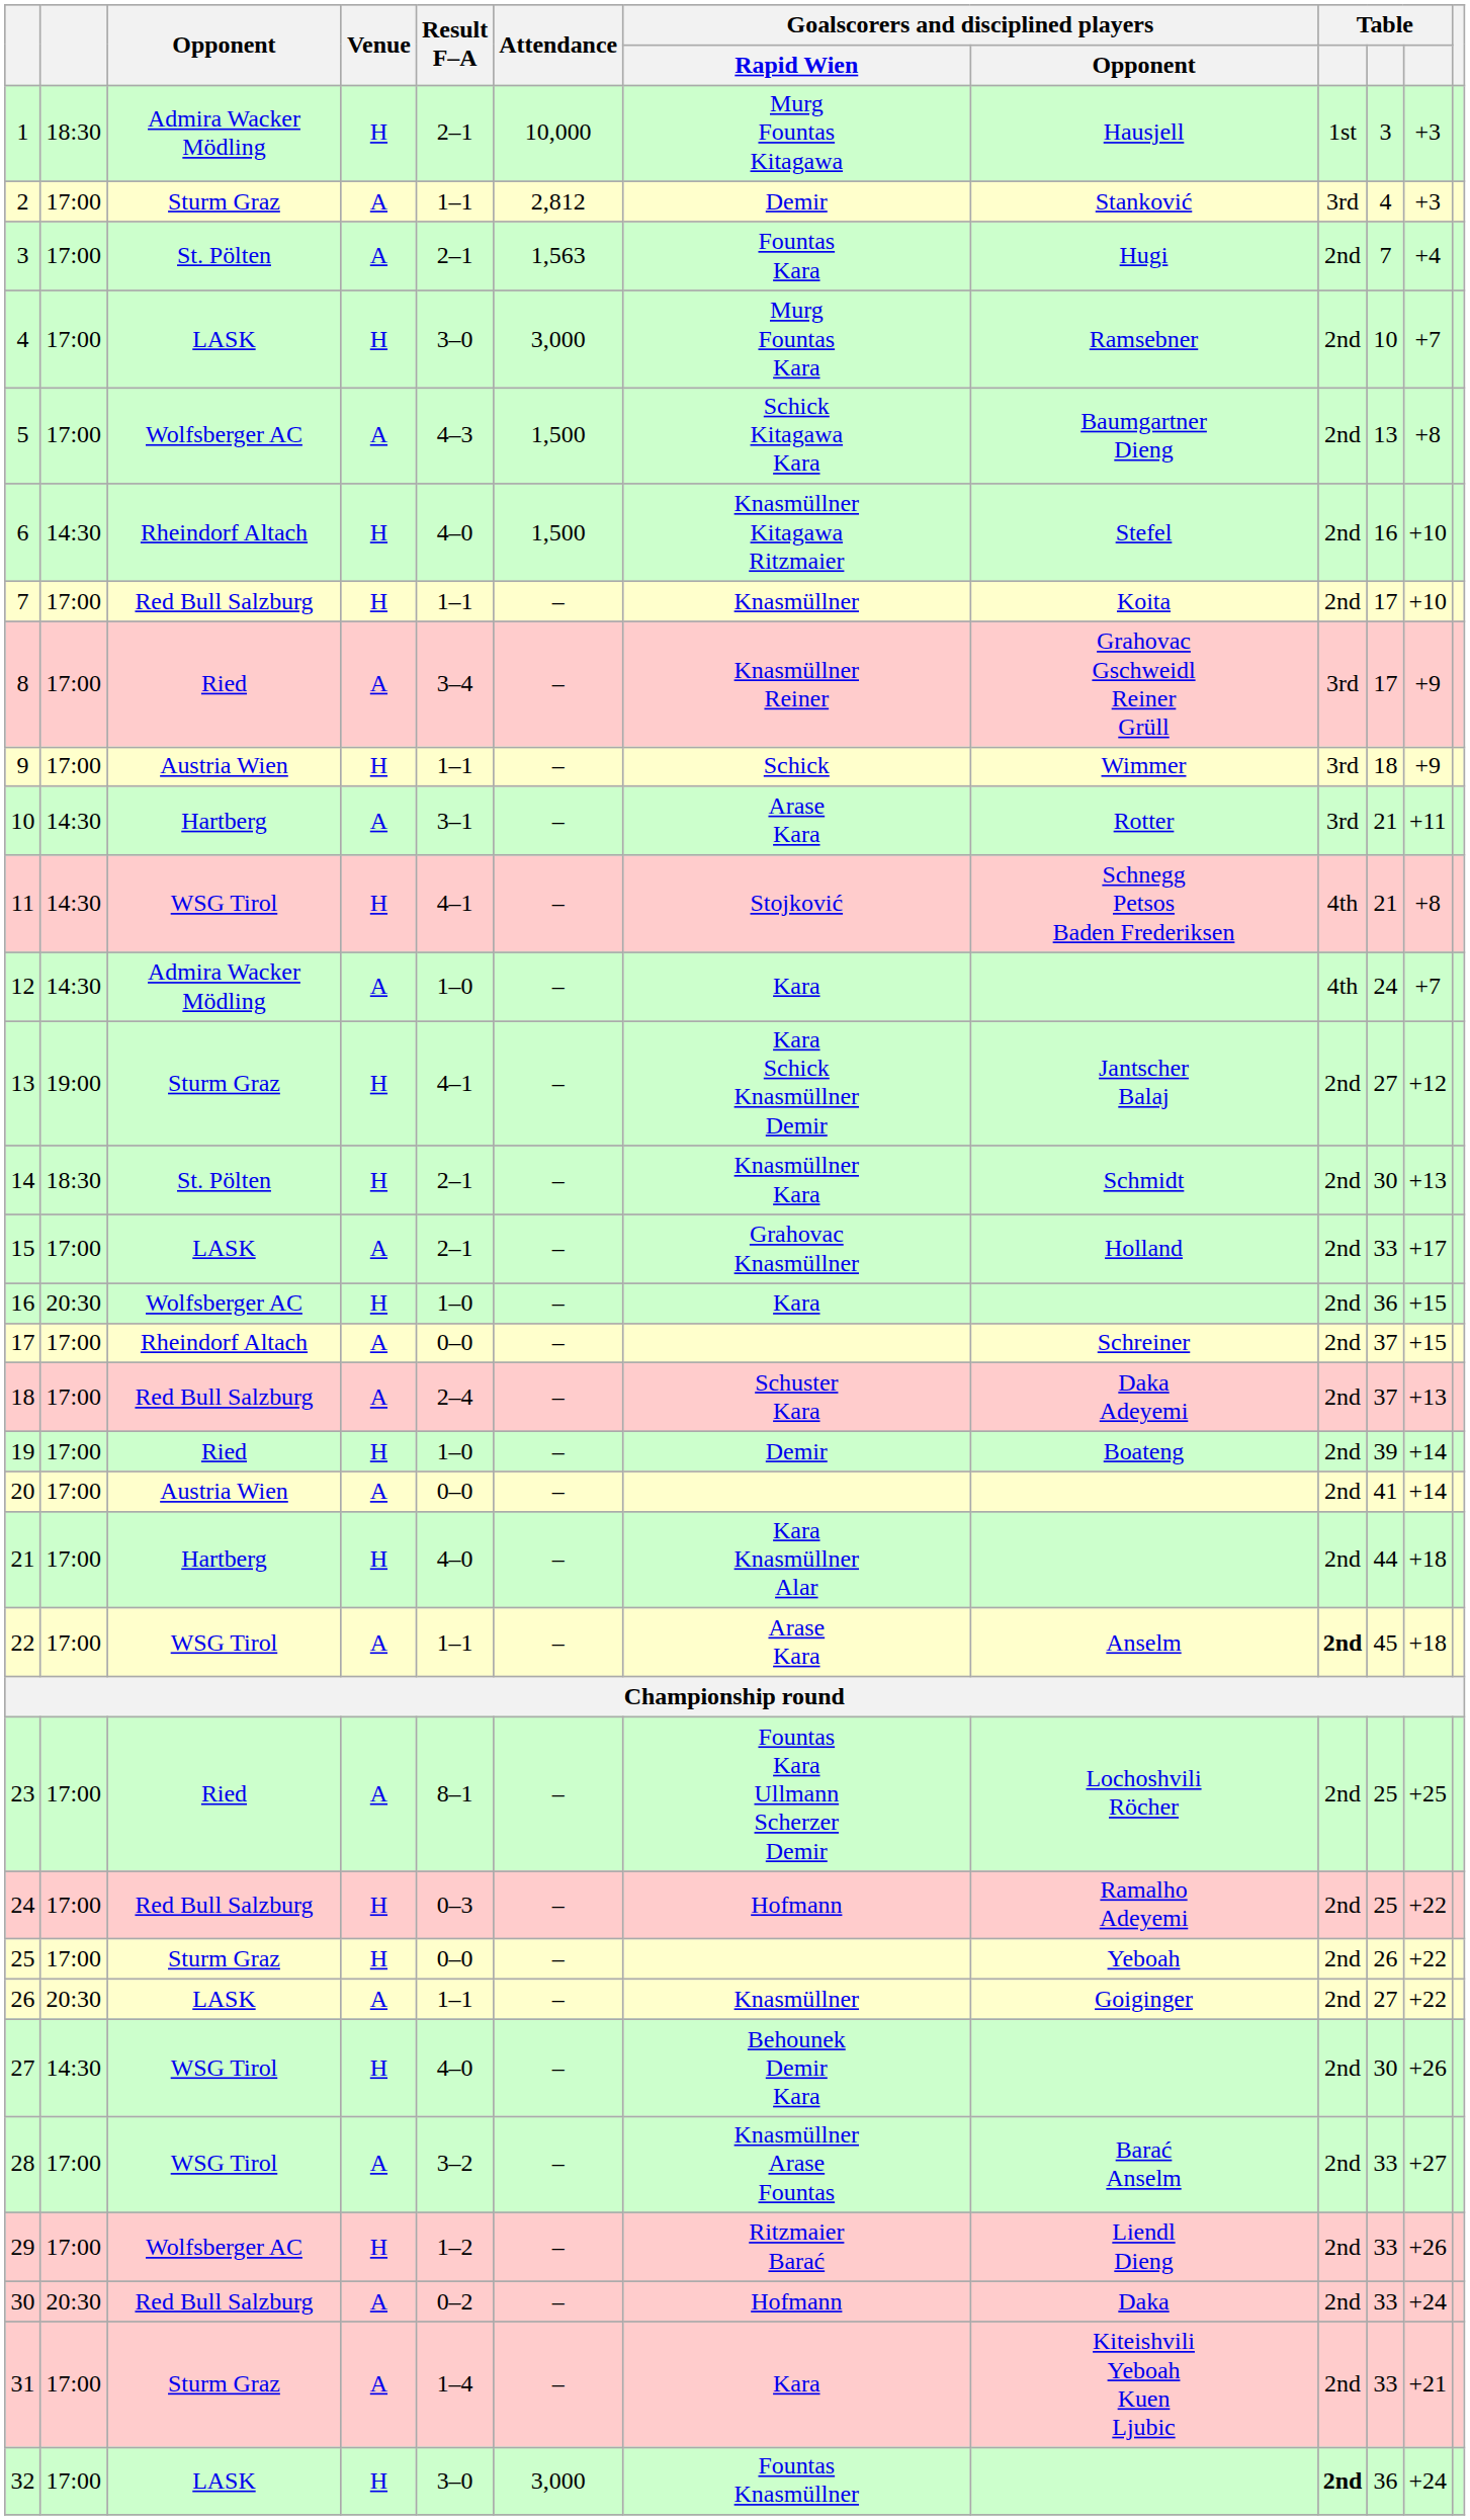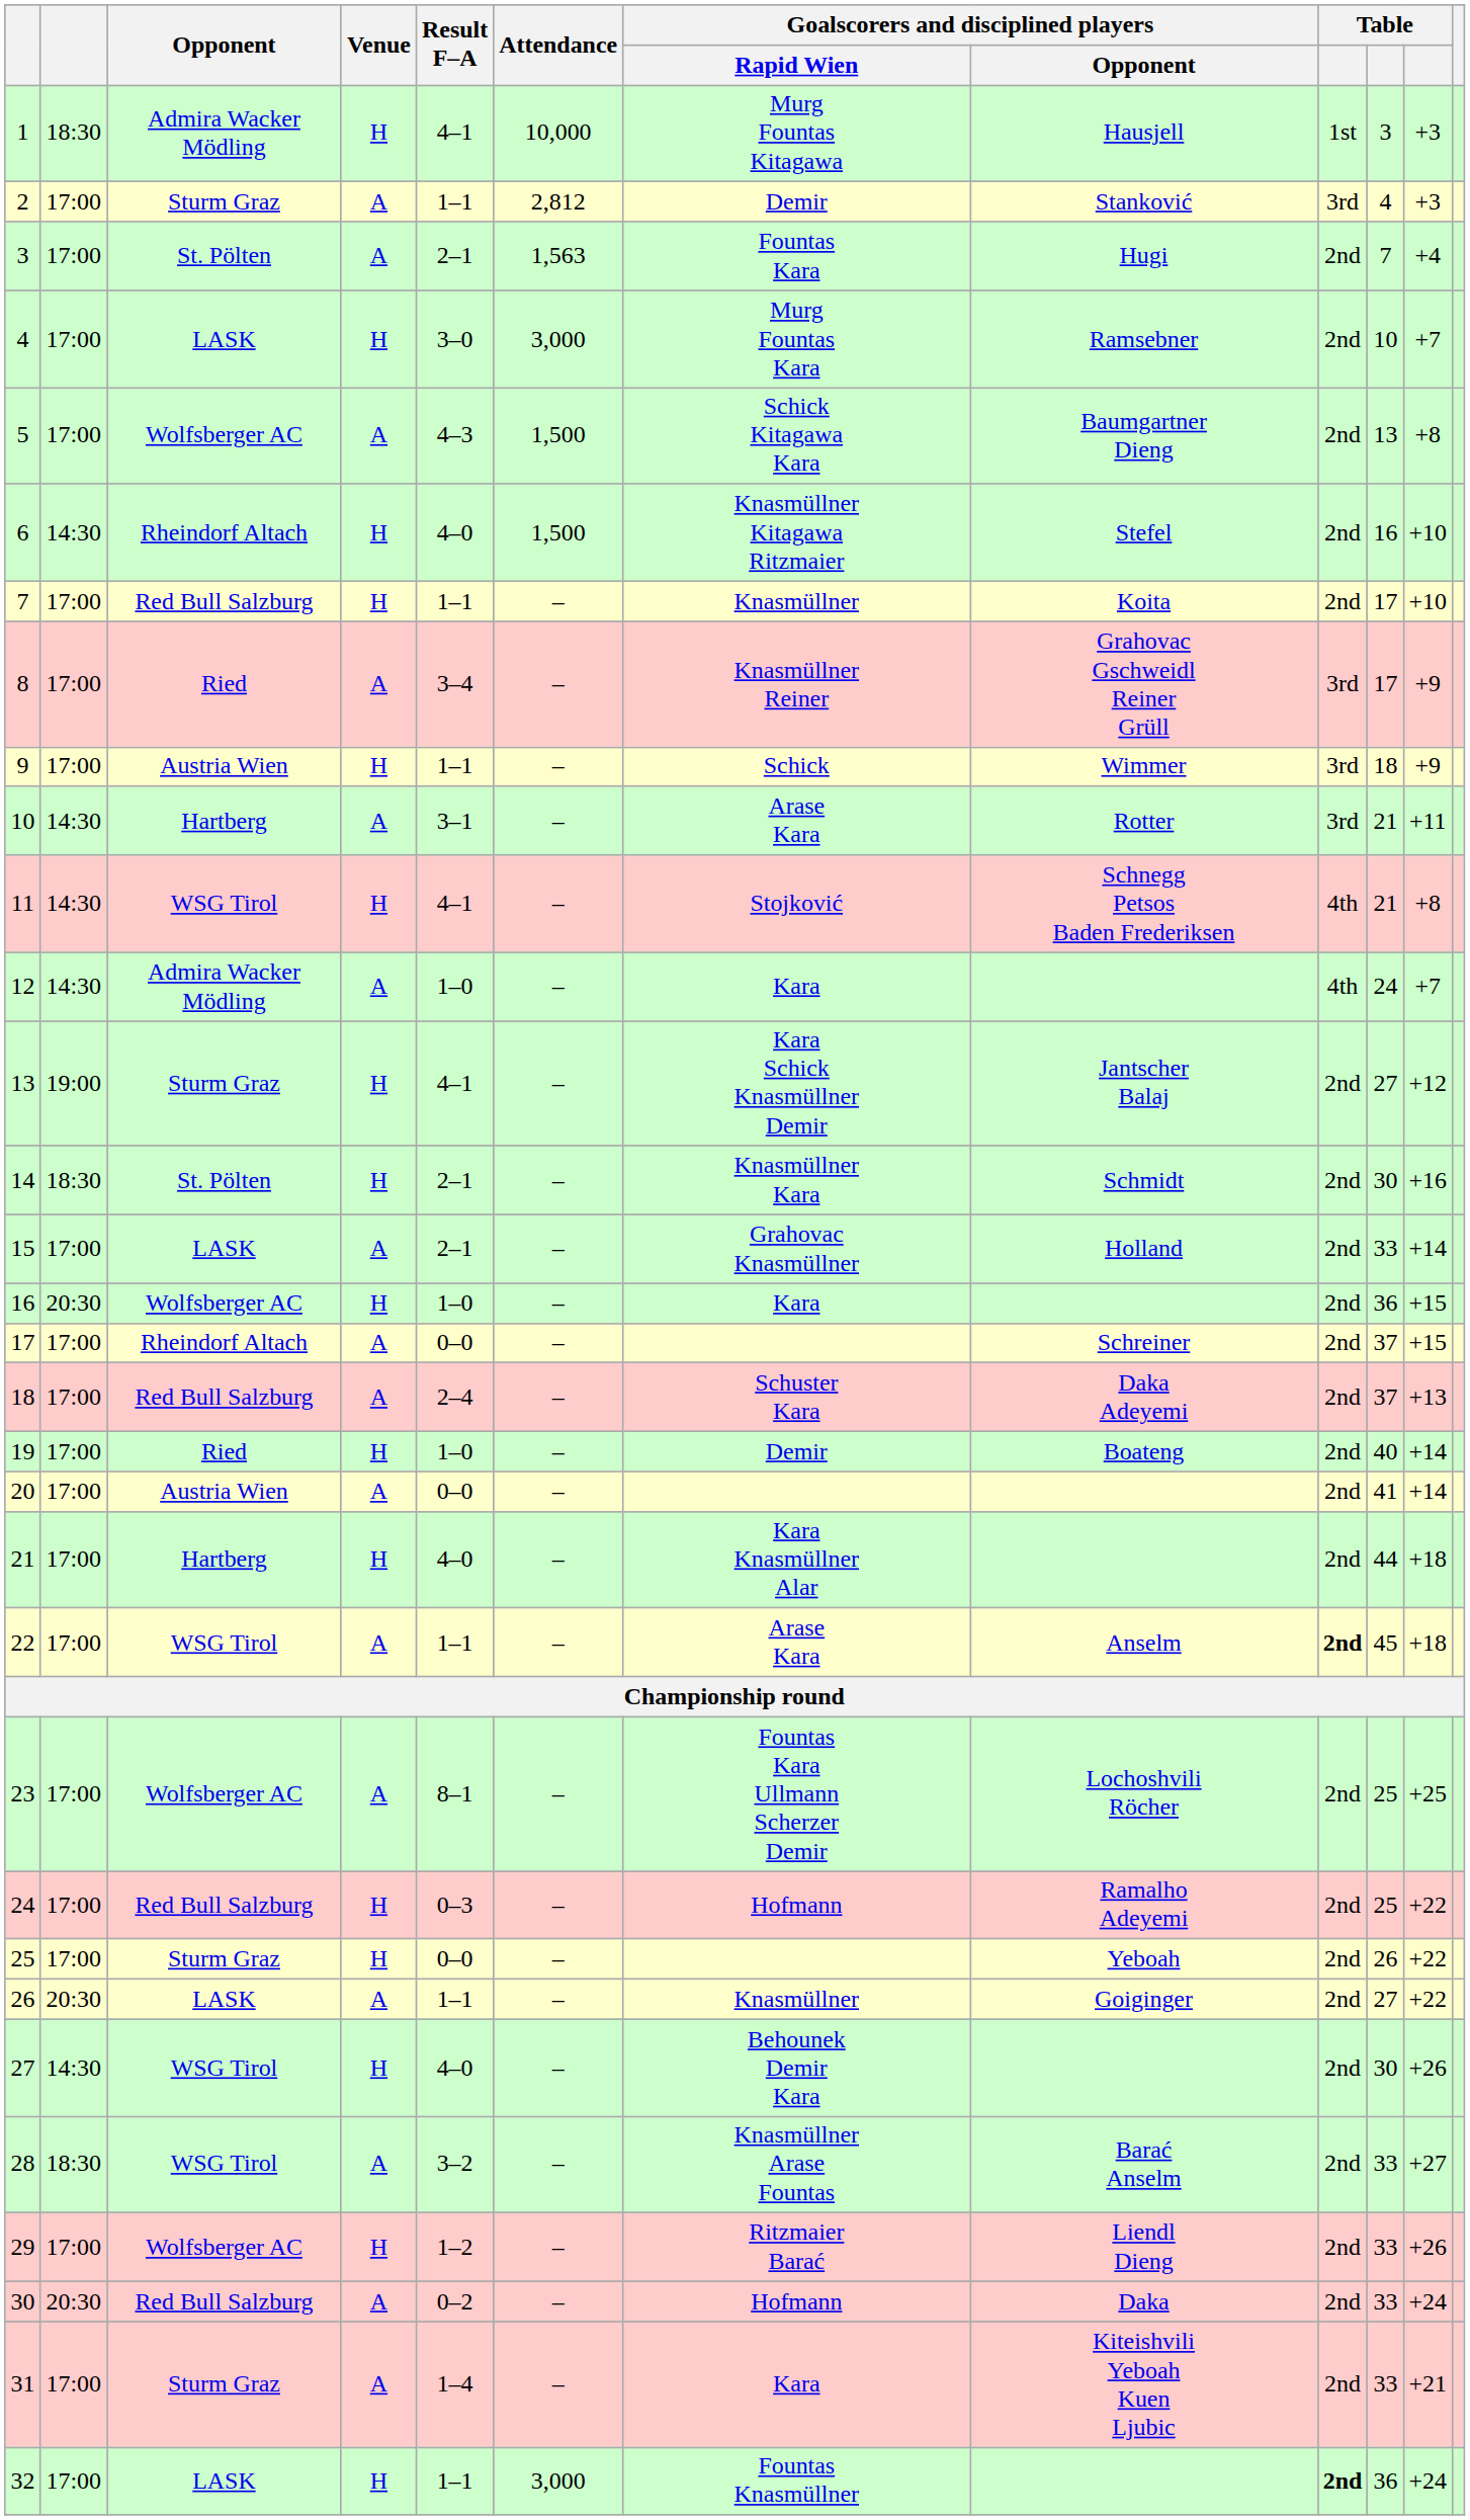1 | Result F–A: 2–1 -> 4–1
14 | column 11: +13 -> +16
15 | column 11: +17 -> +14
19 | column 10: 39 -> 40
23 | Opponent: Ried -> Wolfsberger AC
28 | column 2: 17:00 -> 18:30
32 | Result F–A: 3–0 -> 1–1
